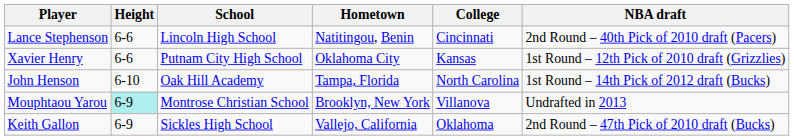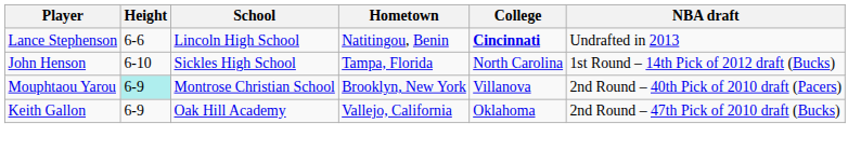Lance Stephenson | College: normal -> bold
Lance Stephenson | NBA draft: 2nd Round – 40th Pick of 2010 draft (Pacers) -> Undrafted in 2013
- row: Xavier Henry | 6-6 | Putnam City High School | Oklahoma City | Kansas | 1st Round – 12th Pick of 2010 draft (Grizzlies)
John Henson | School: Oak Hill Academy -> Sickles High School
Mouphtaou Yarou | NBA draft: Undrafted in 2013 -> 2nd Round – 40th Pick of 2010 draft (Pacers)
Keith Gallon | School: Sickles High School -> Oak Hill Academy
